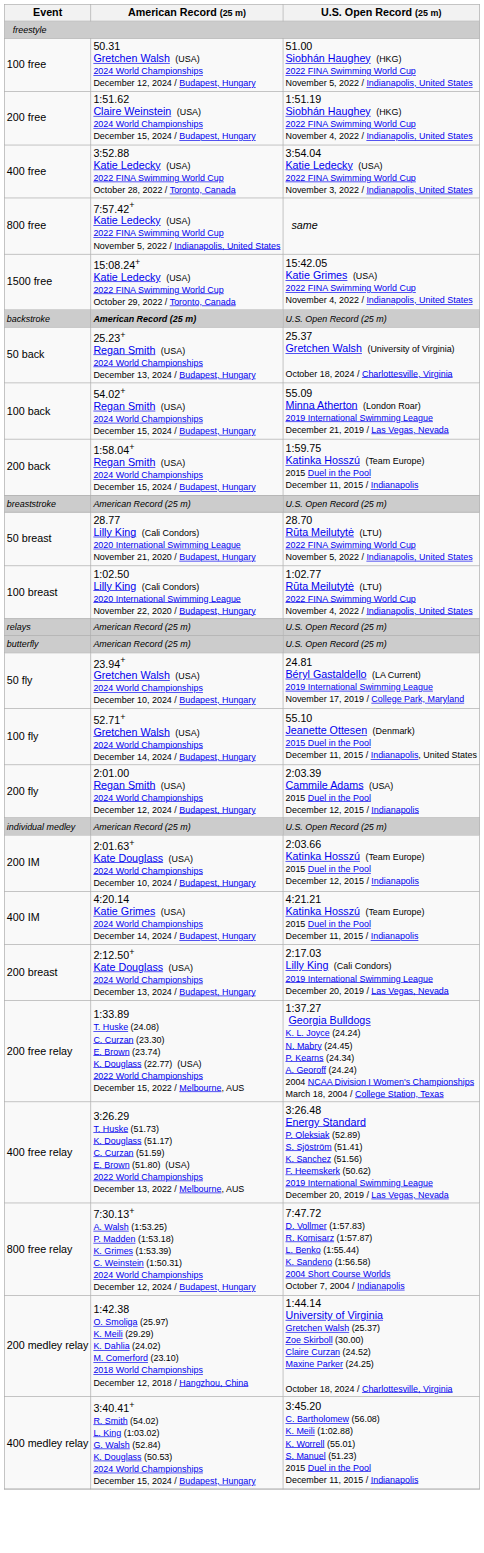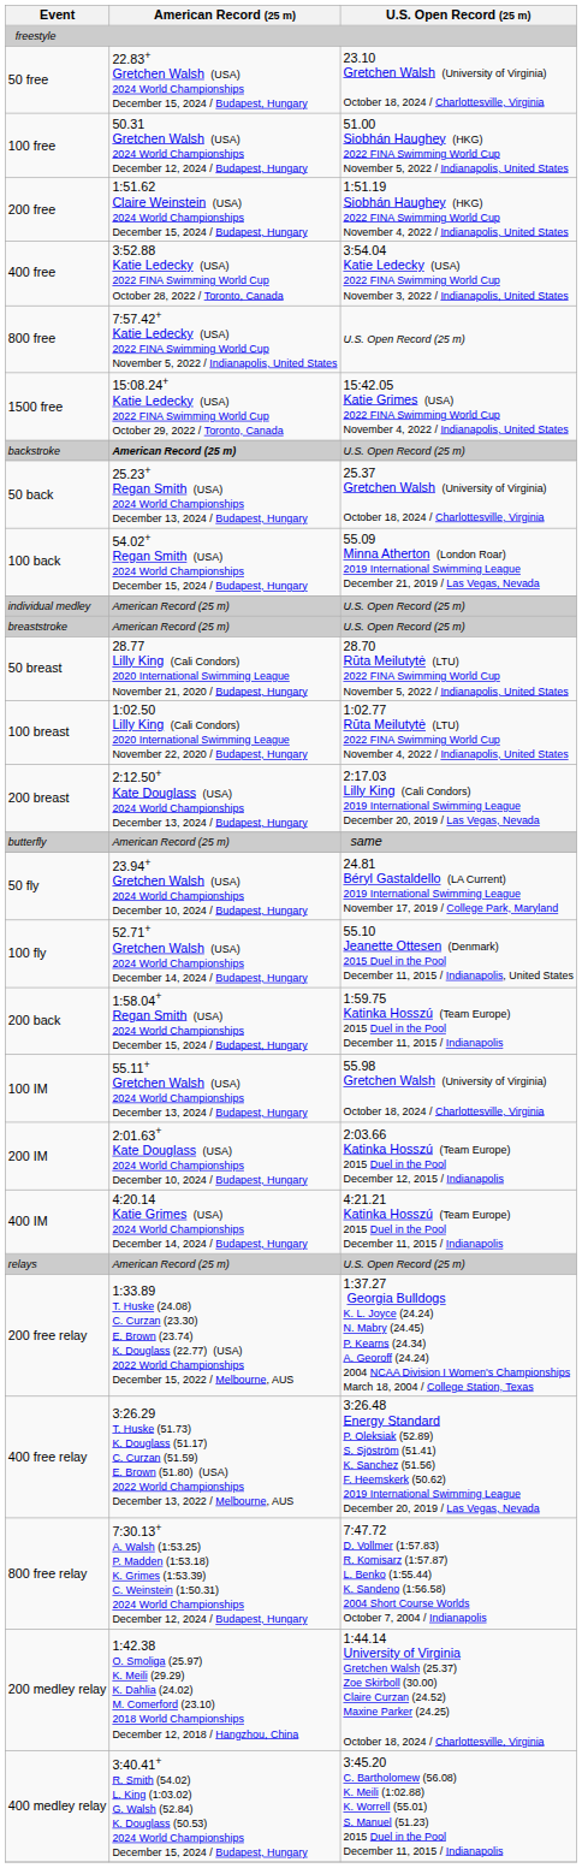+ row: 50 free | 22.83+ Gretchen Walsh (USA) 2024 World Championships December 15, 2024 / Budapest, Hungary | 23.10 Gretchen Walsh (University of Virginia) October 18, 2024 / Charlottesville, Virginia
800 free | U.S. Open Record (25 m): same -> U.S. Open Record (25 m)
rows swapped: 200 back <-> individual medley
rows swapped: 200 breast <-> relays
butterfly | U.S. Open Record (25 m): U.S. Open Record (25 m) -> same
- row: 200 fly | 2:01.00 Regan Smith (USA) 2024 World Championships December 12, 2024 / Budapest, Hungary | 2:03.39 Cammile Adams (USA) 2015 Duel in the Pool December 12, 2015 / Indianapolis
+ row: 100 IM | 55.11+ Gretchen Walsh (USA) 2024 World Championships December 13, 2024 / Budapest, Hungary | 55.98 Gretchen Walsh (University of Virginia) October 18, 2024 / Charlottesville, Virginia
